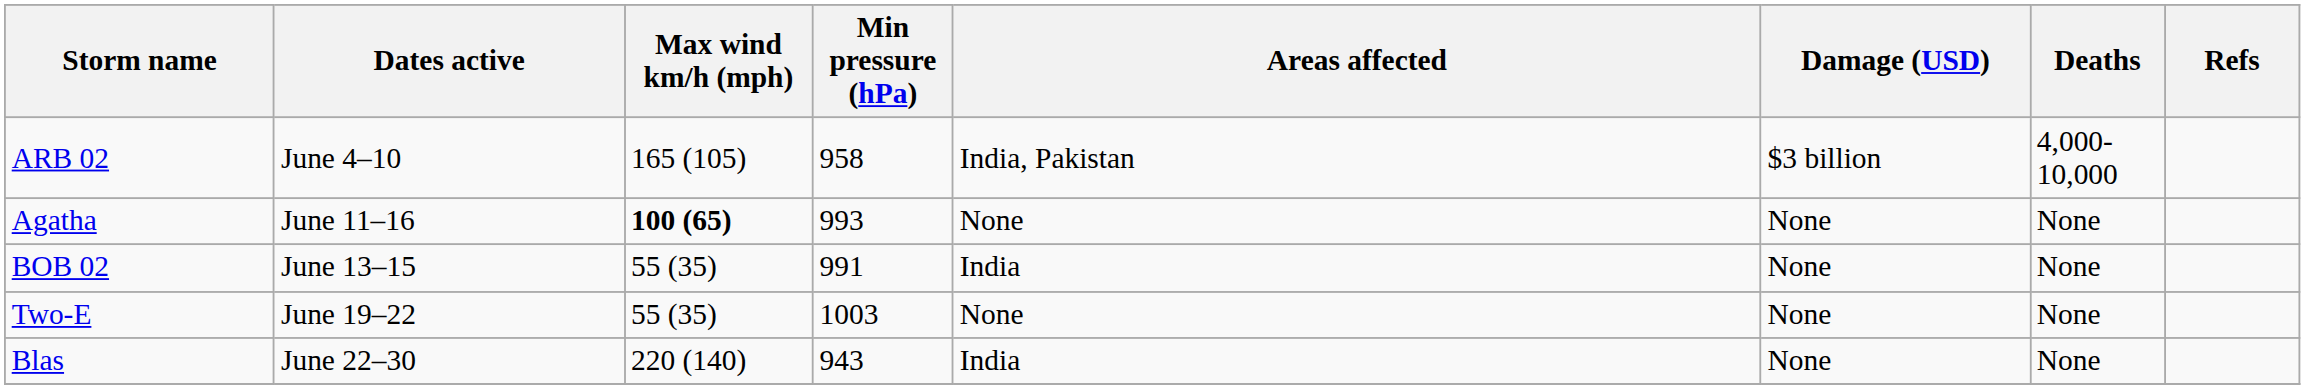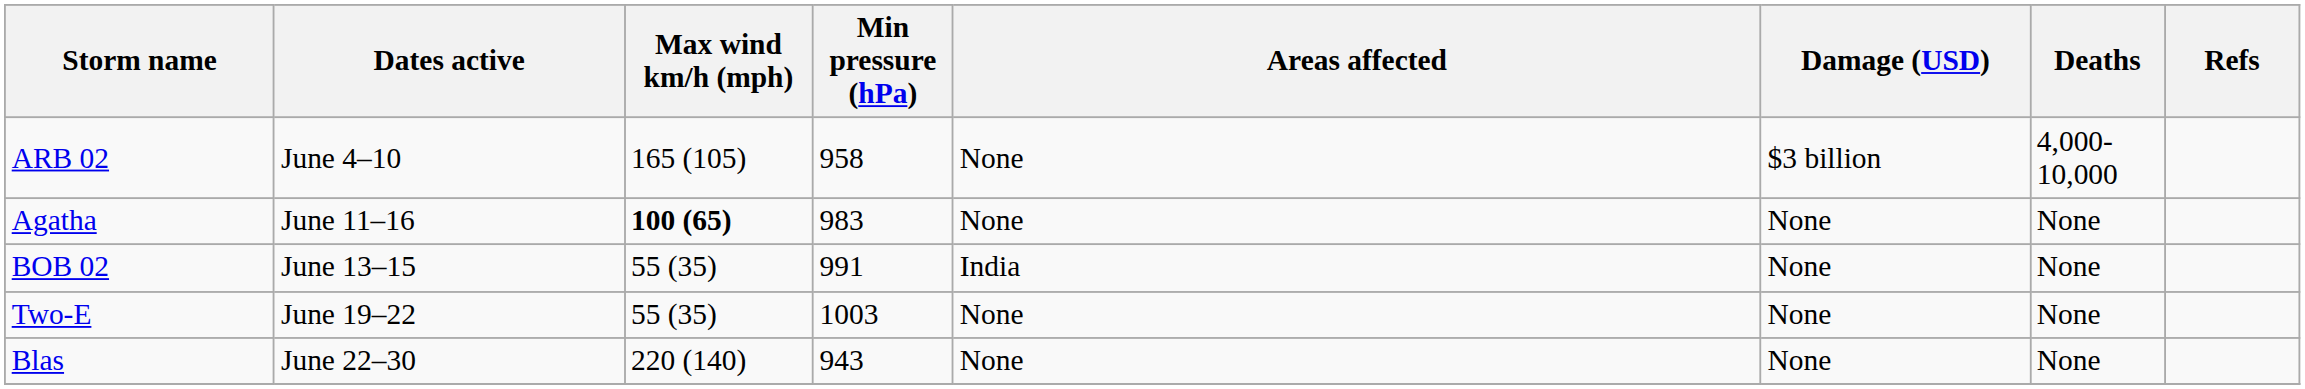ARB 02 | Areas affected: India, Pakistan -> None
Agatha | Min pressure (hPa): 993 -> 983
Blas | Areas affected: India -> None
